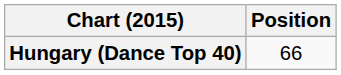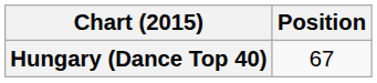Hungary (Dance Top 40) | Position: 66 -> 67
